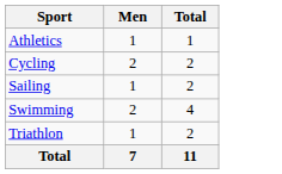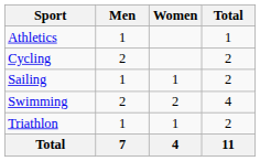+ column: Women | 1 | 2 | 1 | 4
